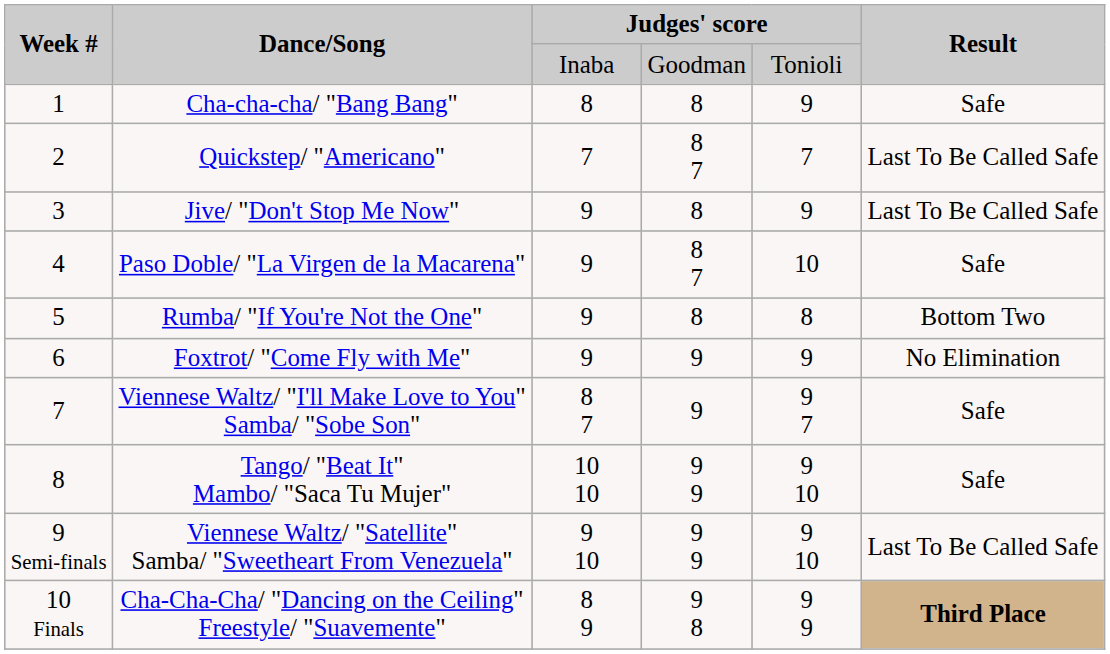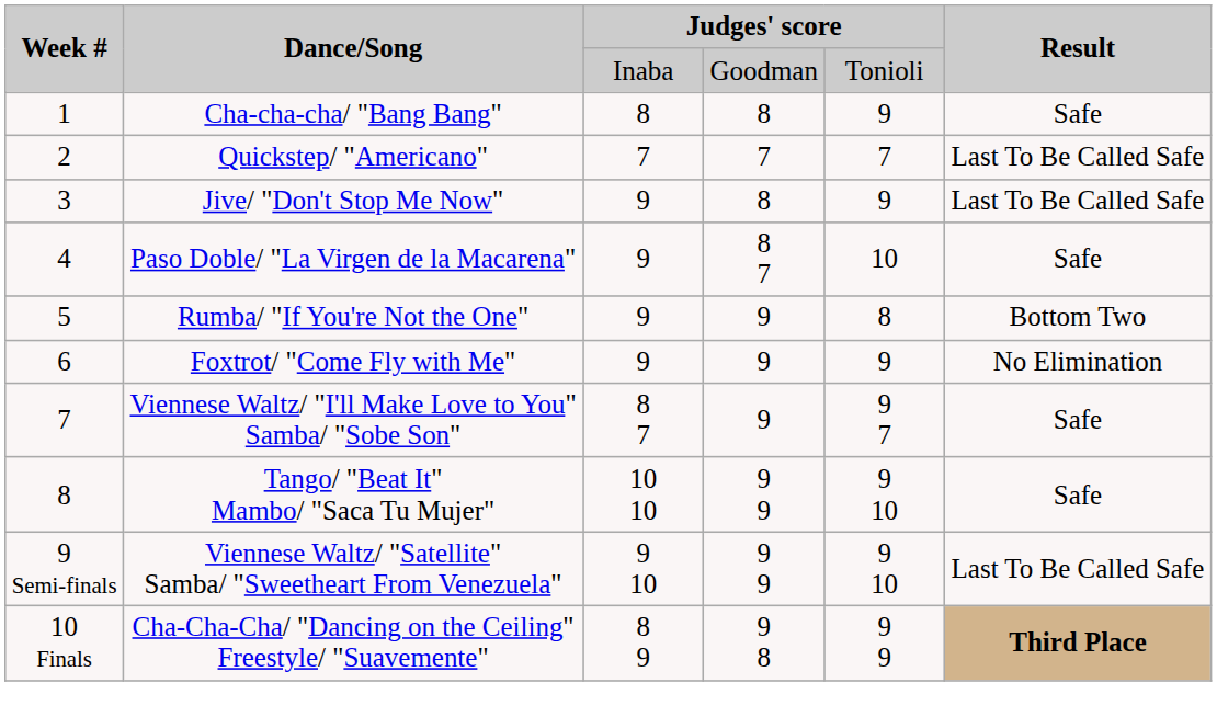Quickstep/ "Americano" | column 4: 8 7 -> 7
Rumba/ "If You're Not the One" | column 4: 8 -> 9
